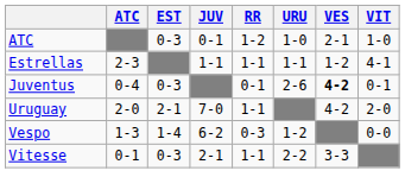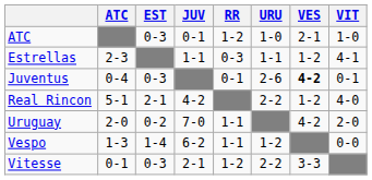Estrellas | RR: 1-1 -> 0-3
+ row: Real Rincon | 5-1 | 2-1 | 4-2 | 2-2 | 1-2 | 4-0
Uruguay | EST: 2-1 -> 0-2
Vespo | RR: 0-3 -> 1-1
Vitesse | RR: 1-1 -> 1-2
